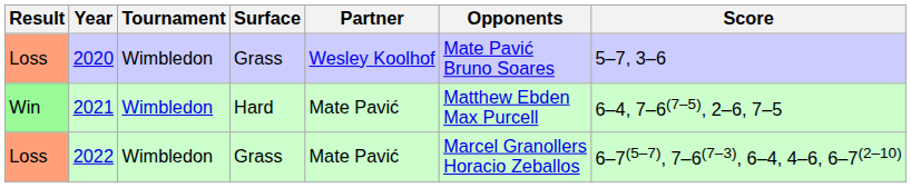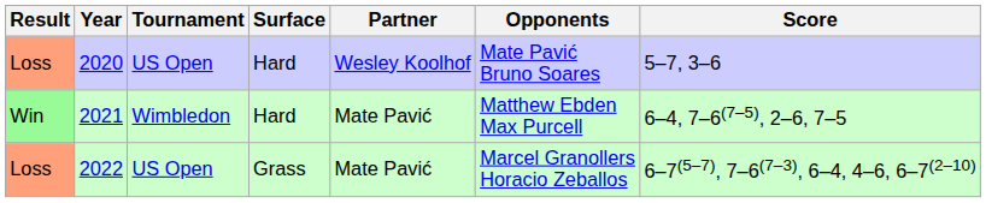2020 | Tournament: Wimbledon -> US Open
2020 | Surface: Grass -> Hard
2022 | Tournament: Wimbledon -> US Open
